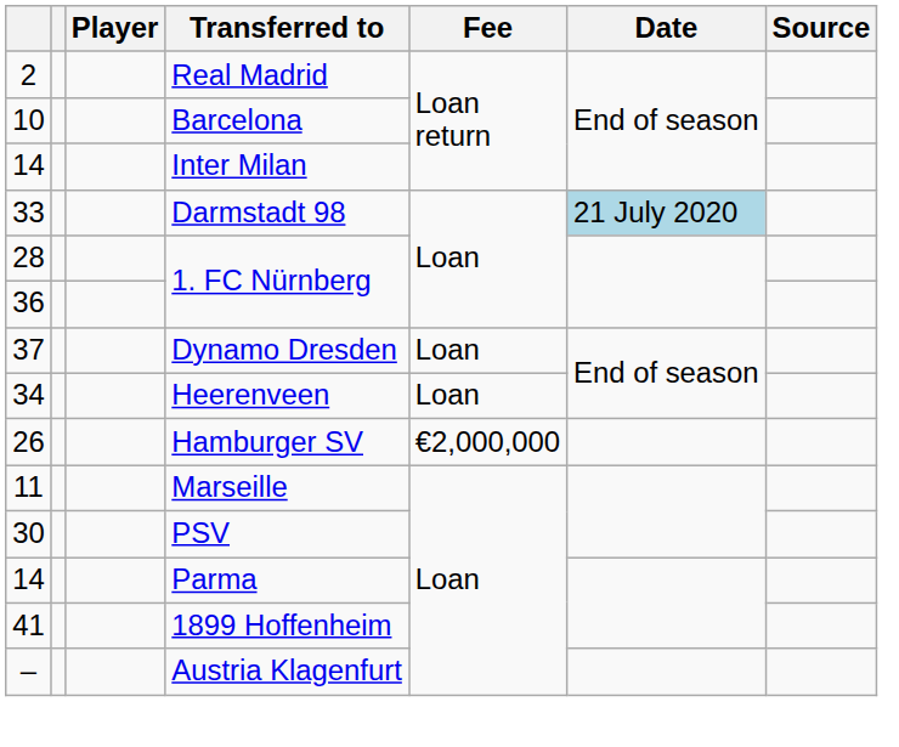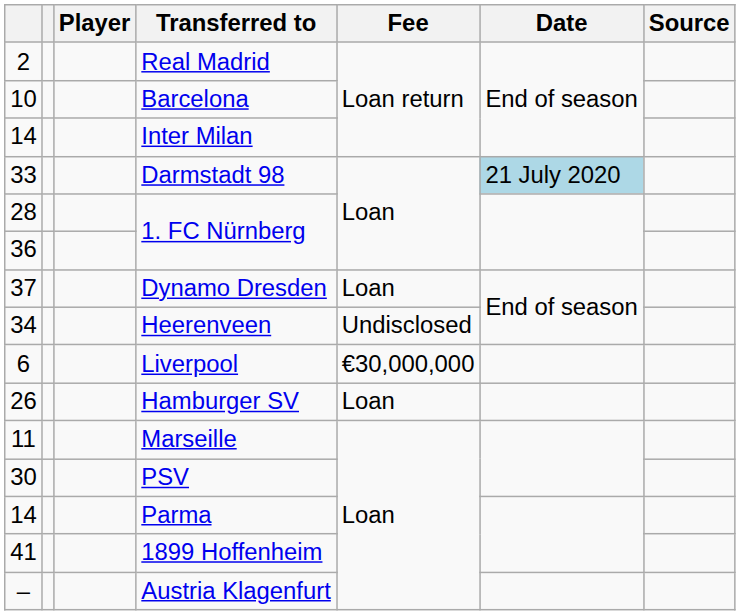Heerenveen | Fee: Loan -> Undisclosed
+ row: 6 | Liverpool | €30,000,000
Hamburger SV | Fee: €2,000,000 -> Loan
